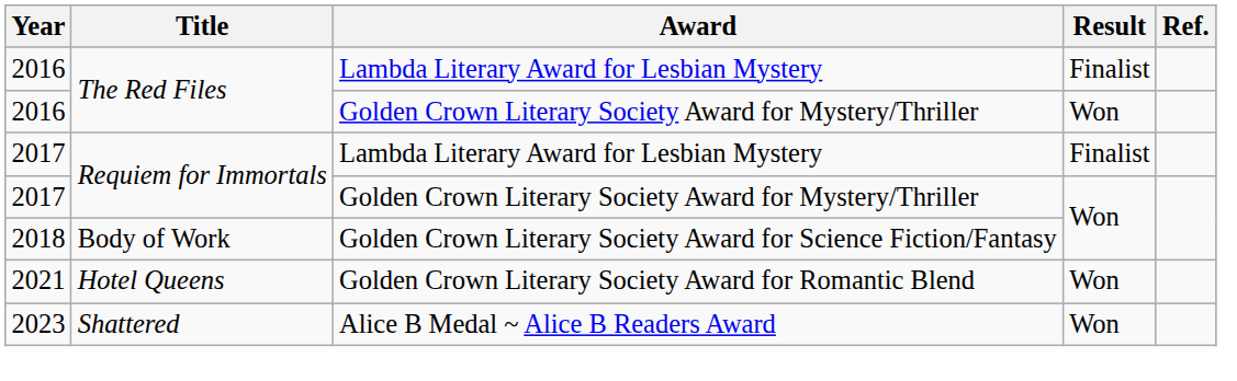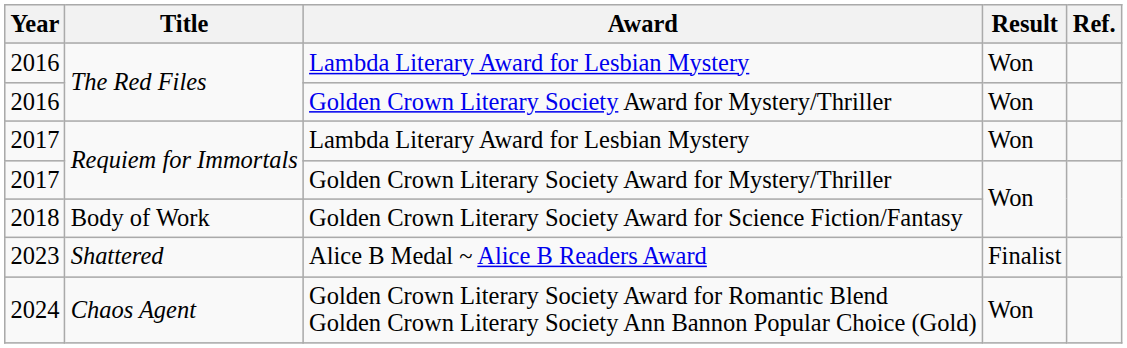2016 / Lambda Literary Award for Lesbian Mystery | Result: Finalist -> Won
2017 / Lambda Literary Award for Lesbian Mystery | Result: Finalist -> Won
- row: 2021 | Hotel Queens | Golden Crown Literary Society Award for Romantic Blend | Won
2023 | Result: Won -> Finalist
+ row: 2024 | Chaos Agent | Golden Crown Literary Society Award for Romantic Blend Golden Crown Literary Society Ann Bannon Popular Choice (Gold) | Won
